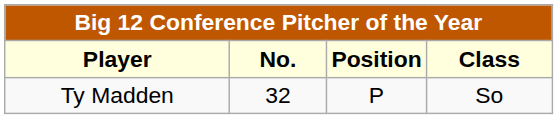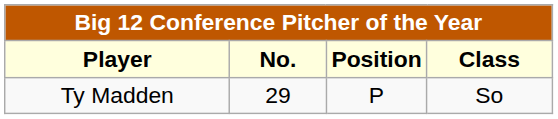Ty Madden | No.: 32 -> 29
